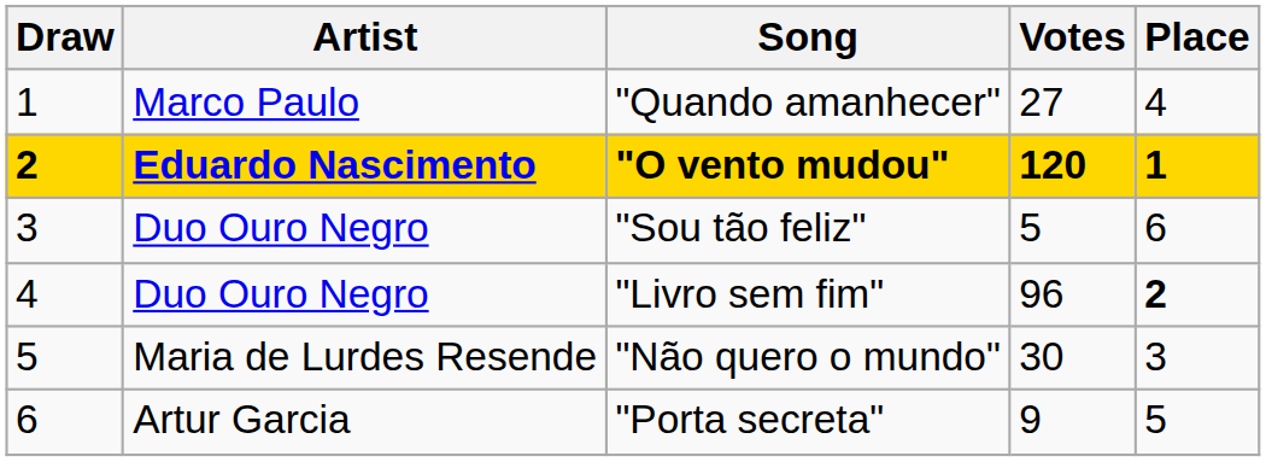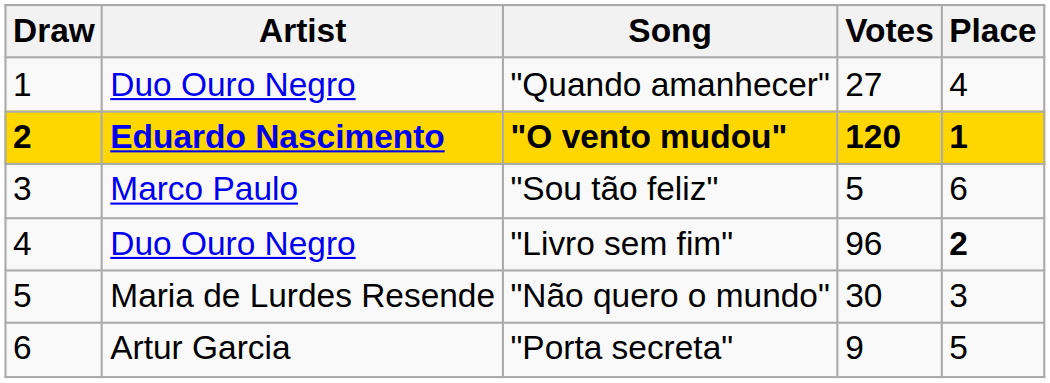"Quando amanhecer" | Artist: Marco Paulo -> Duo Ouro Negro
"Sou tão feliz" | Artist: Duo Ouro Negro -> Marco Paulo
